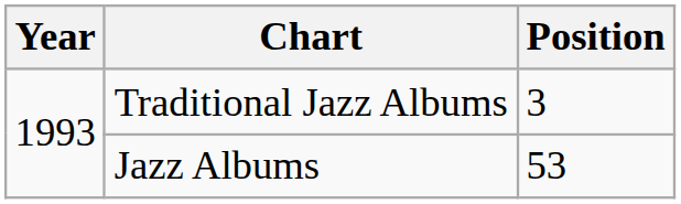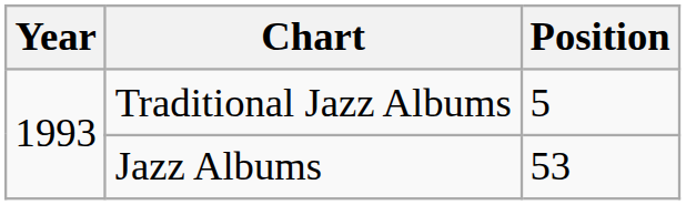Traditional Jazz Albums | Position: 3 -> 5
